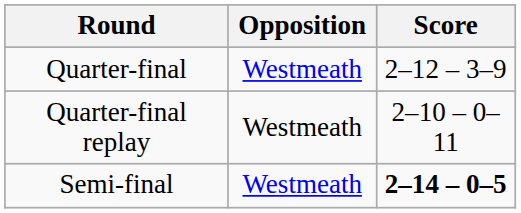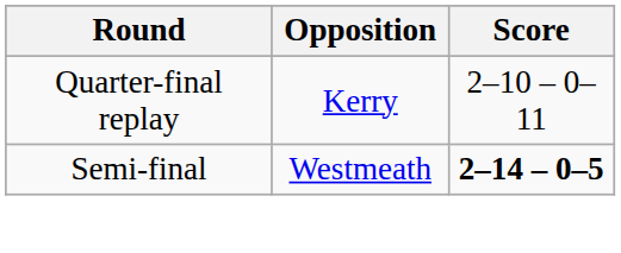- row: Quarter-final | Westmeath | 2–12 – 3–9
Quarter-final replay | Opposition: Westmeath -> Kerry
